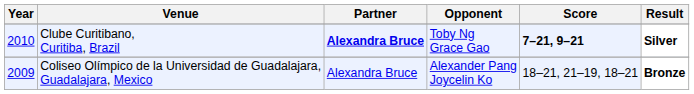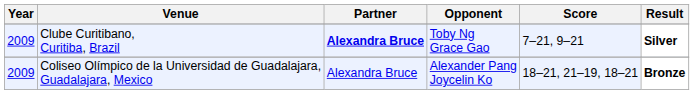Clube Curitibano, Curitiba, Brazil | Year: 2010 -> 2009
Clube Curitibano, Curitiba, Brazil | Score: bold -> normal
